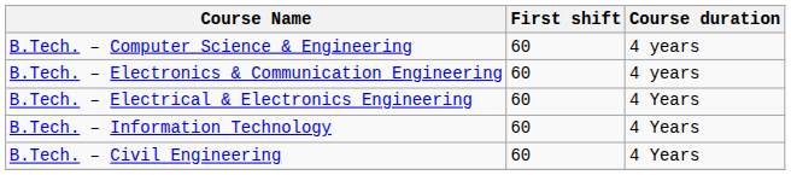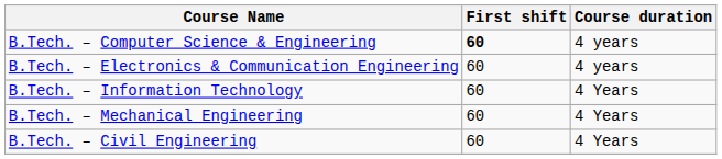B.Tech. – Computer Science & Engineering | First shift: normal -> bold
- row: B.Tech. – Electrical & Electronics Engineering | 60 | 4 Years
+ row: B.Tech. – Mechanical Engineering | 60 | 4 Years
